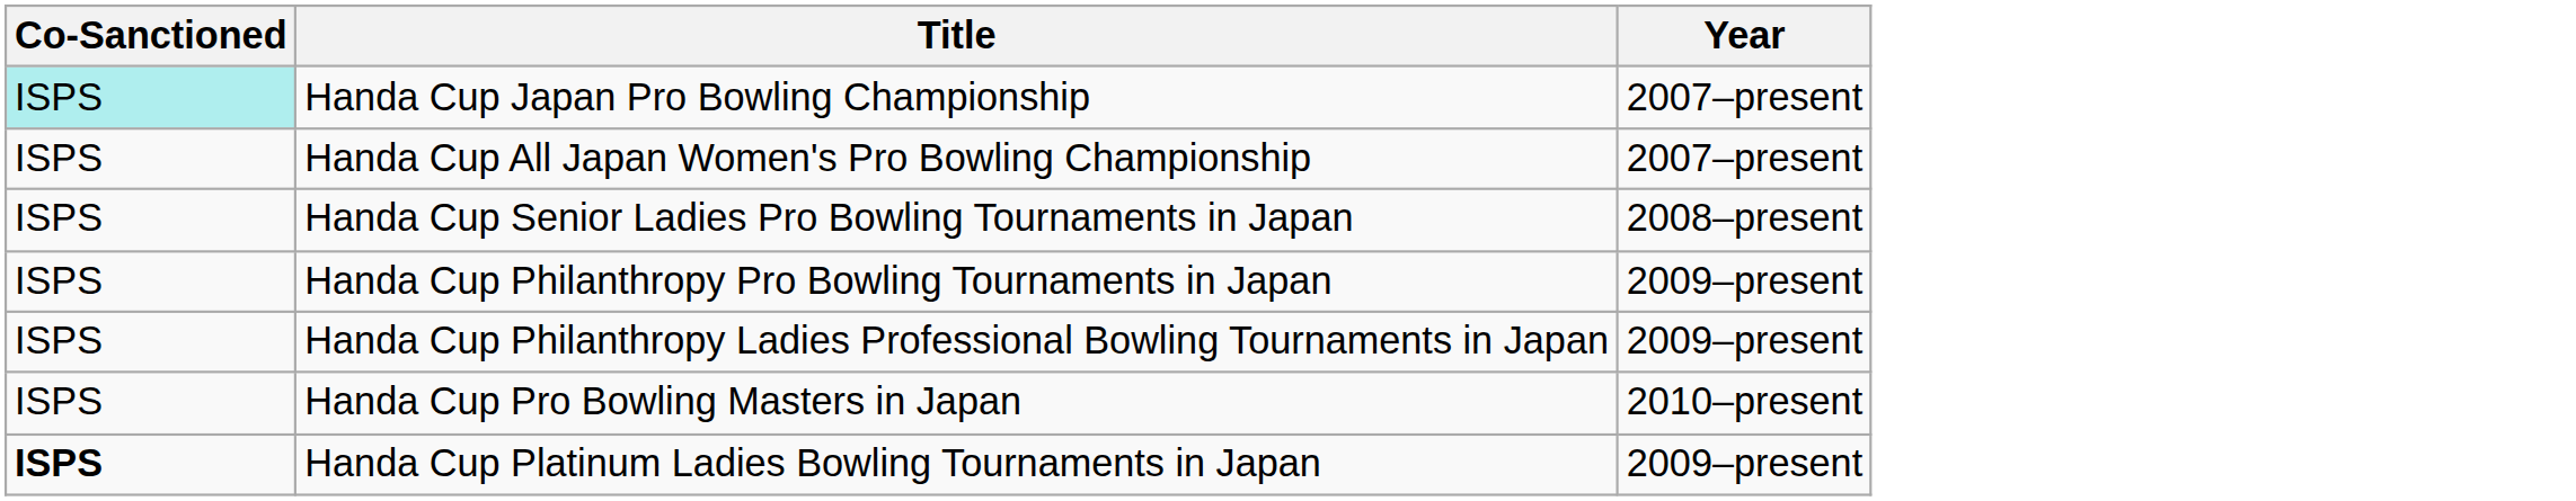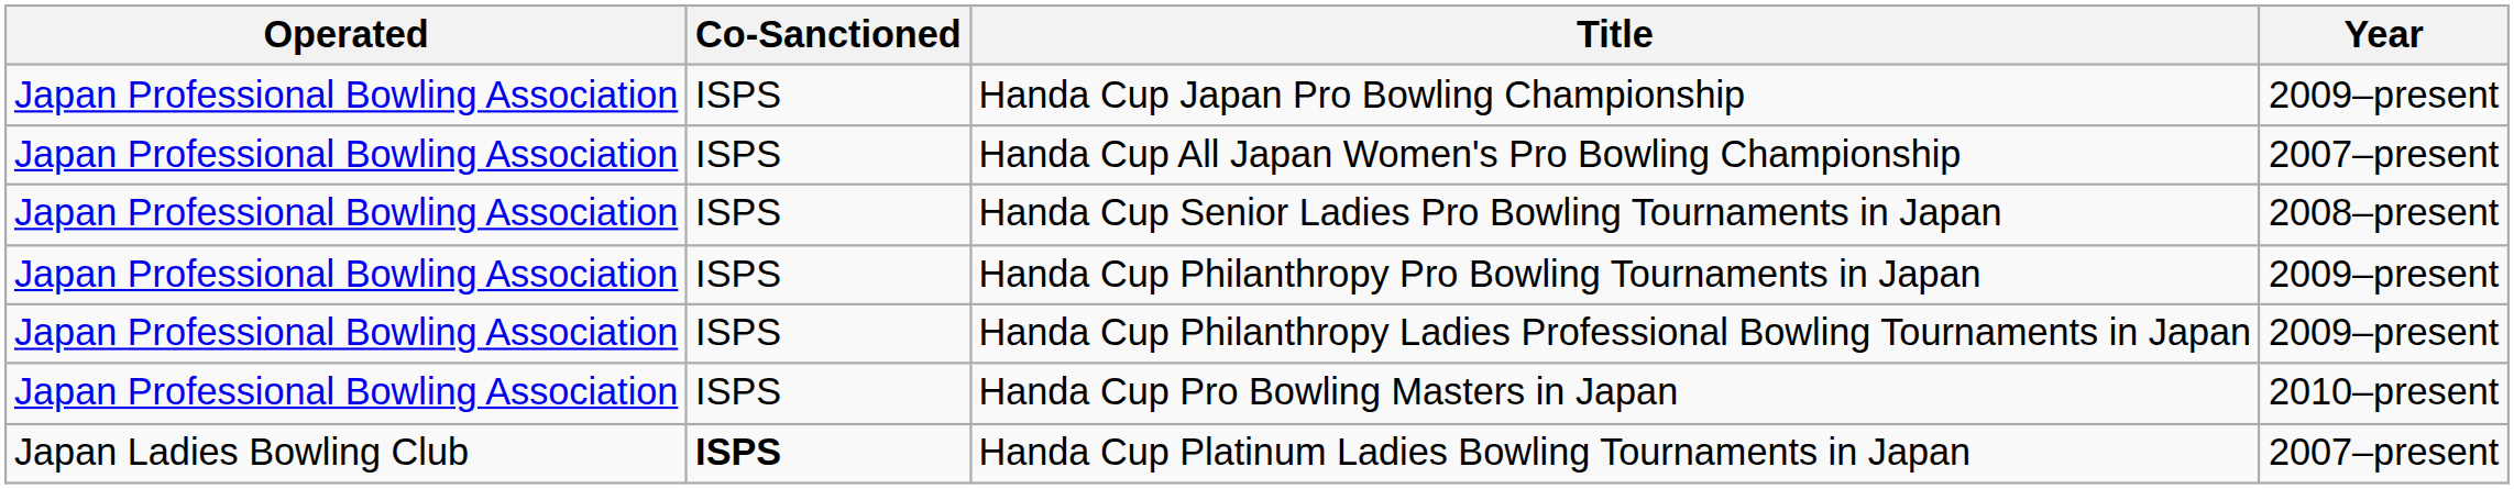+ column: Operated | Japan Professional Bowling Association | Japan Professional Bowling Association | Japan Professional Bowling Association | Japan Professional Bowling Association | Japan Professional Bowling Association | Japan Professional Bowling Association | Japan Ladies Bowling Club
Handa Cup Japan Pro Bowling Championship | Co-Sanctioned: paleturquoise background -> no background
Handa Cup Japan Pro Bowling Championship | Year: 2007–present -> 2009–present
Handa Cup Platinum Ladies Bowling Tournaments in Japan | Year: 2009–present -> 2007–present
